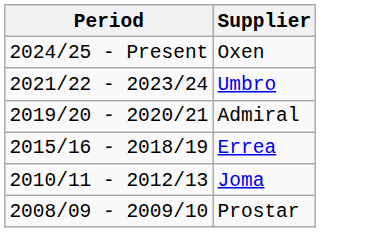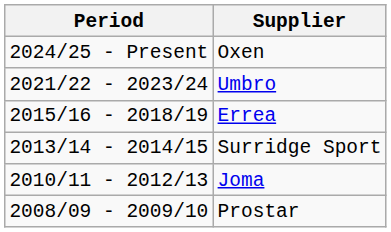- row: 2019/20 - 2020/21 | Admiral
+ row: 2013/14 - 2014/15 | Surridge Sport
